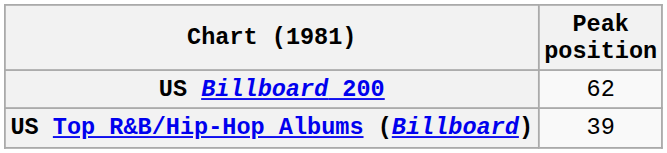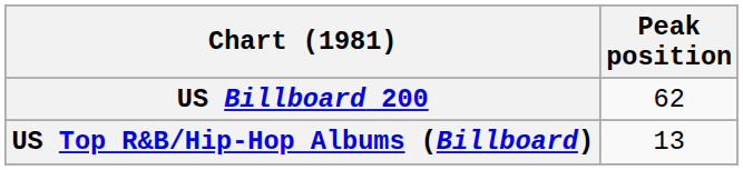US Top R&B/Hip-Hop Albums (Billboard) | Peak position: 39 -> 13
